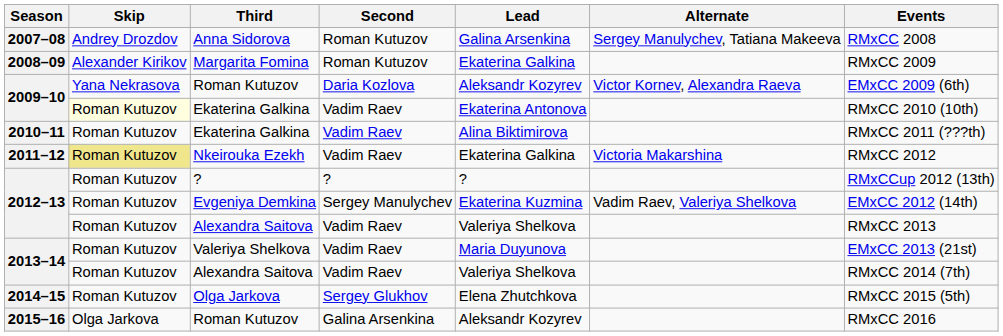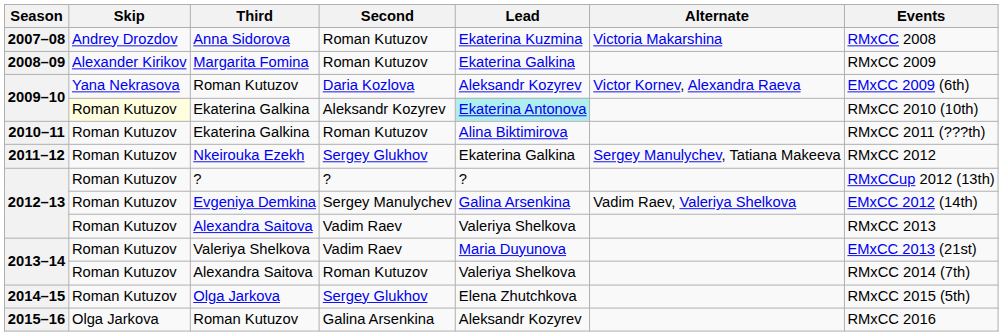Anna Sidorova | Lead: Galina Arsenkina -> Ekaterina Kuzmina
Anna Sidorova | Alternate: Sergey Manulychev, Tatiana Makeeva -> Victoria Makarshina
2009–10 / Ekaterina Galkina | Second: Vadim Raev -> Aleksandr Kozyrev
2009–10 / Ekaterina Galkina | Lead: no background -> paleturquoise background
2010–11 / Ekaterina Galkina | Second: Vadim Raev -> Roman Kutuzov
Nkeirouka Ezekh | Skip: khaki background -> no background
Nkeirouka Ezekh | Second: Vadim Raev -> Sergey Glukhov
Nkeirouka Ezekh | Alternate: Victoria Makarshina -> Sergey Manulychev, Tatiana Makeeva
Evgeniya Demkina | Lead: Ekaterina Kuzmina -> Galina Arsenkina
2013–14 / Alexandra Saitova | Second: Vadim Raev -> Roman Kutuzov
